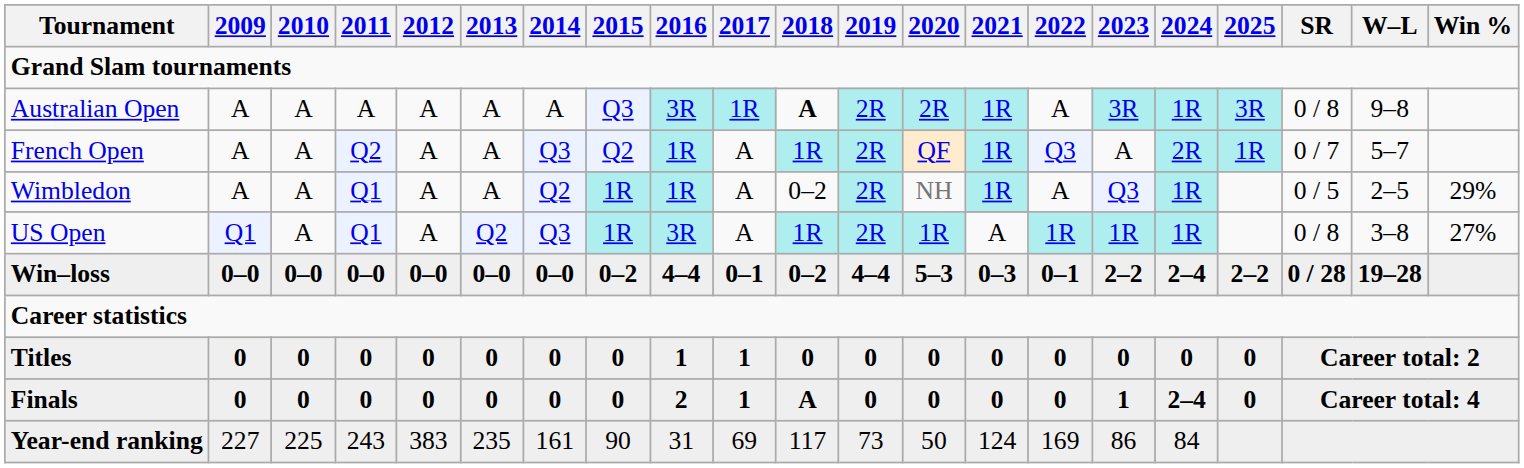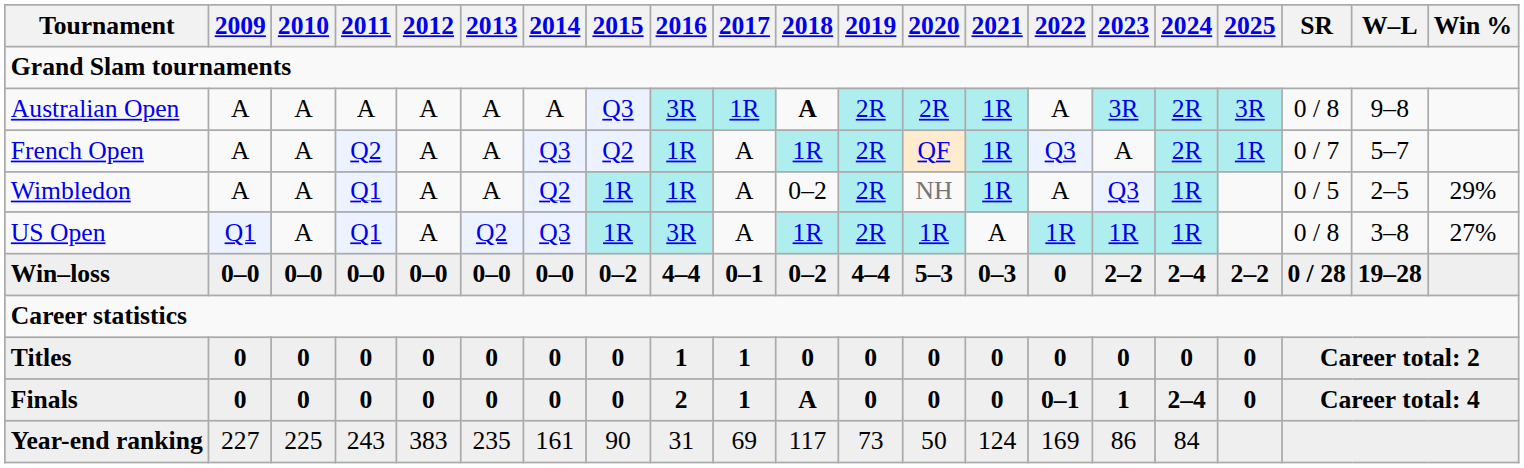Australian Open | 2024: 1R -> 2R
Win–loss | 2022: 0–1 -> 0
Finals | 2022: 0 -> 0–1
